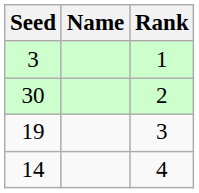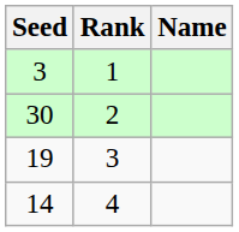columns swapped: Name <-> Rank
